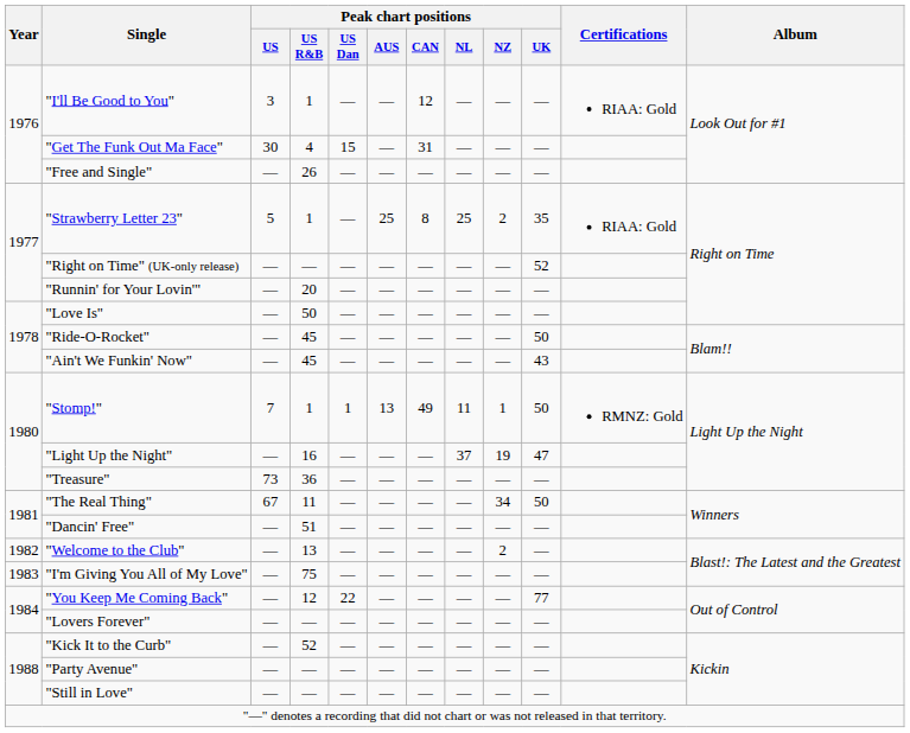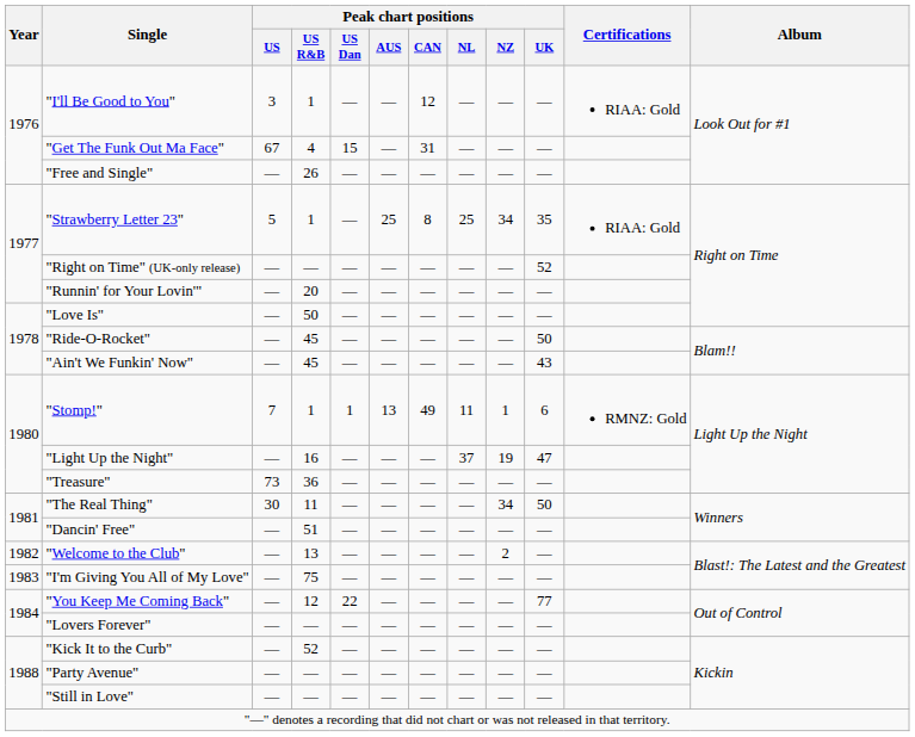"Get The Funk Out Ma Face" | Peak chart positions / US: 30 -> 67
"Strawberry Letter 23" | Peak chart positions / NZ: 2 -> 34
"Stomp!" | Peak chart positions / UK: 50 -> 6
"The Real Thing" | Peak chart positions / US: 67 -> 30
